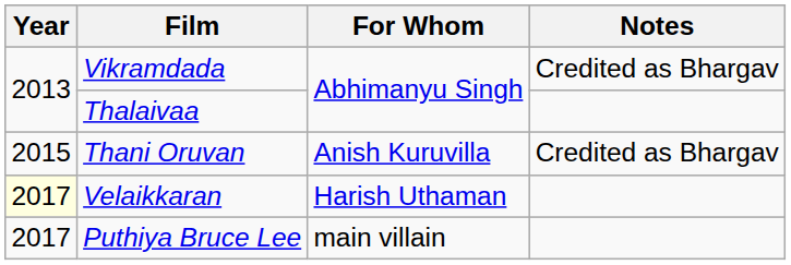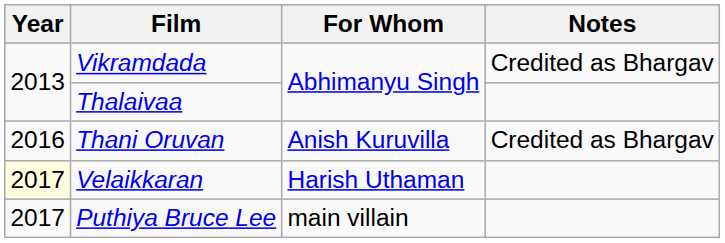Thani Oruvan | Year: 2015 -> 2016
